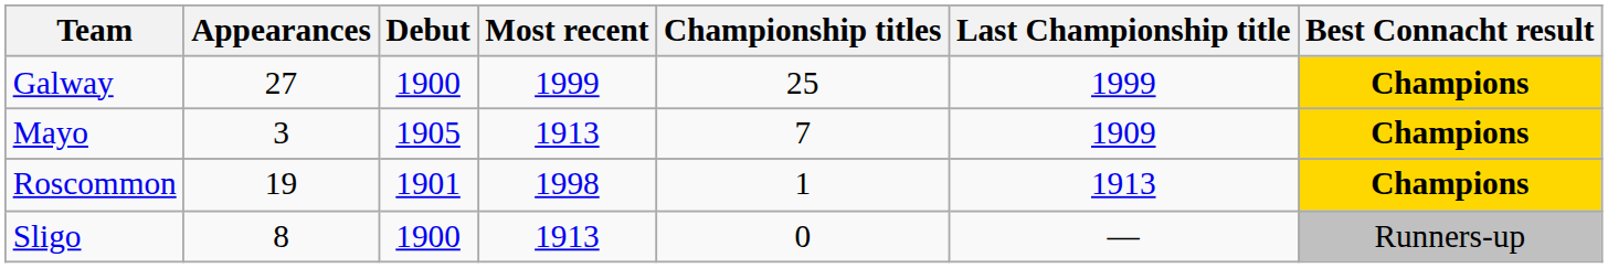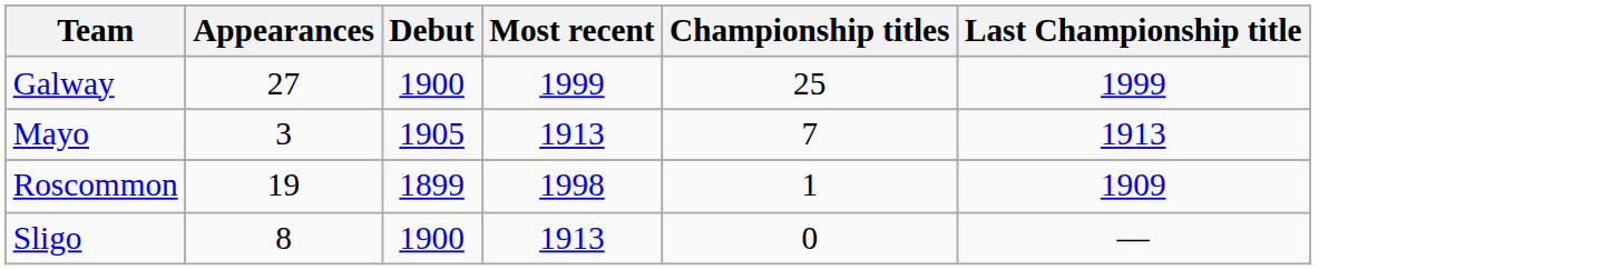- column: Best Connacht result | Champions | Champions | Champions | Runners-up
Mayo | Last Championship title: 1909 -> 1913
Roscommon | Debut: 1901 -> 1899
Roscommon | Last Championship title: 1913 -> 1909
